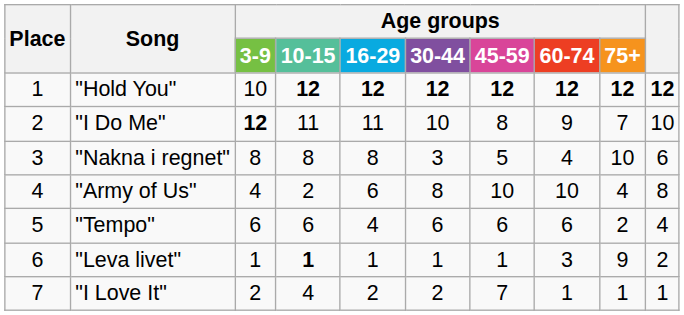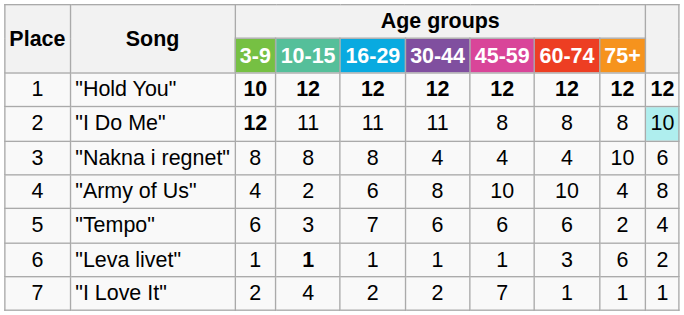"Hold You" | Age groups / 3-9: normal -> bold
"I Do Me" | Age groups / 30-44: 10 -> 11
"I Do Me" | Age groups / 60-74: 9 -> 8
"I Do Me" | Age groups / 75+: 7 -> 8
"I Do Me" | column 10: no background -> paleturquoise background
"Nakna i regnet" | Age groups / 30-44: 3 -> 4
"Nakna i regnet" | Age groups / 45-59: 5 -> 4
"Tempo" | Age groups / 10-15: 6 -> 3
"Tempo" | Age groups / 16-29: 4 -> 7
"Leva livet" | Age groups / 75+: 9 -> 6
